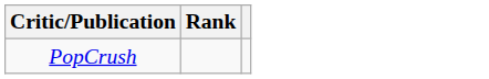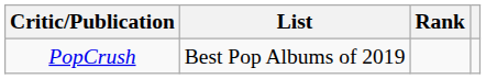+ column: List | Best Pop Albums of 2019
